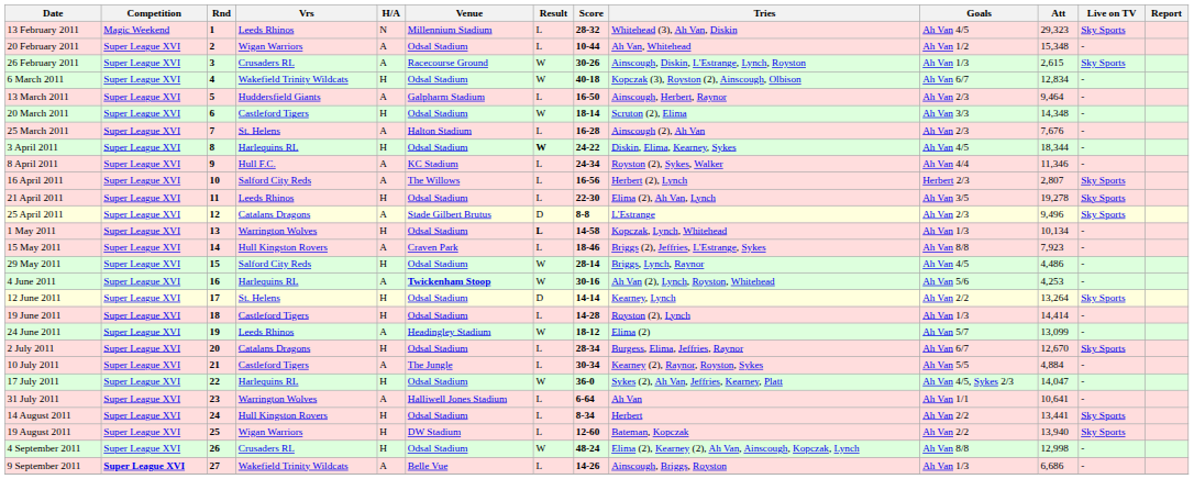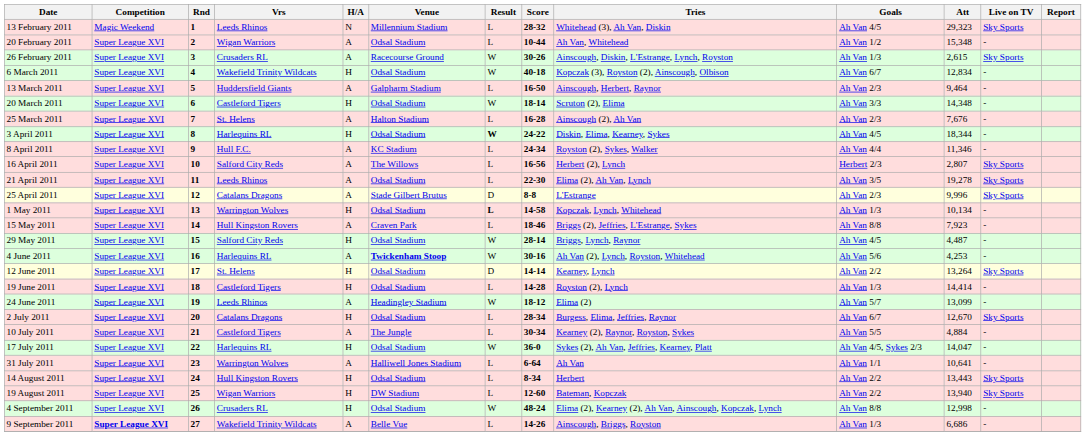21 April 2011 | H/A: H -> A
25 April 2011 | Att: 9,496 -> 9,996
29 May 2011 | Att: 4,486 -> 4,487
14 August 2011 | Att: 13,441 -> 13,443
